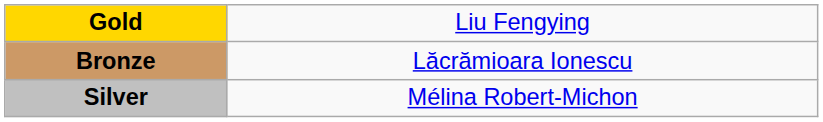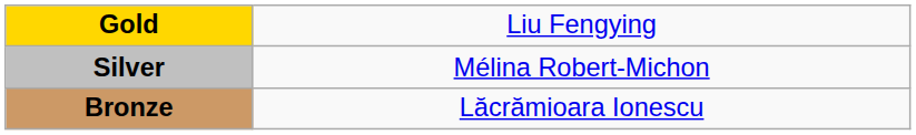rows swapped: Silver <-> Bronze
